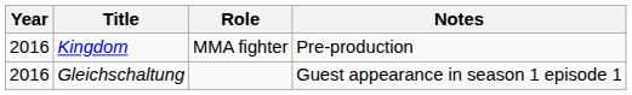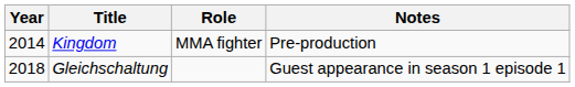Kingdom | Year: 2016 -> 2014
Gleichschaltung | Year: 2016 -> 2018
